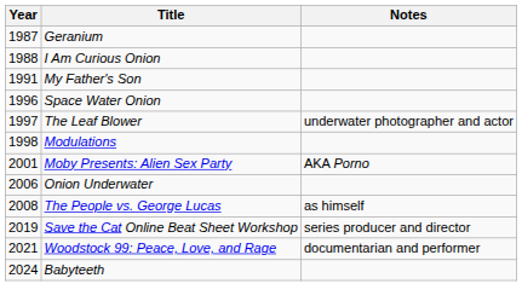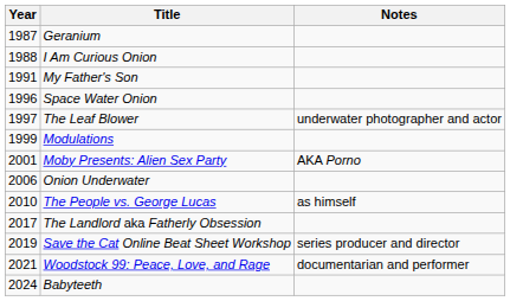Modulations | Year: 1998 -> 1999
The People vs. George Lucas | Year: 2008 -> 2010
+ row: 2017 | The Landlord aka Fatherly Obsession
